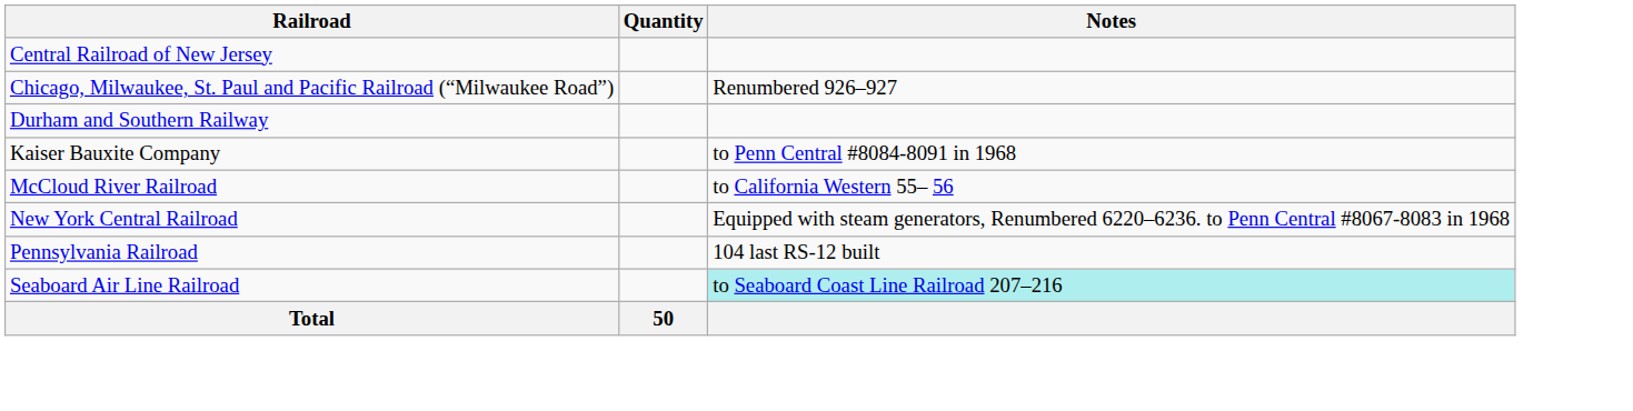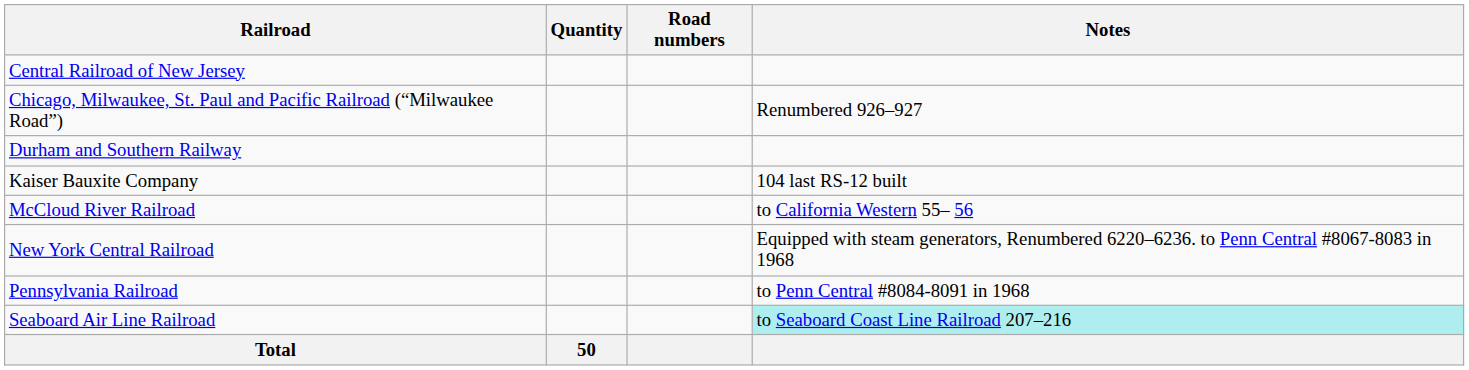+ column: Road numbers
Kaiser Bauxite Company | Notes: to Penn Central #8084-8091 in 1968 -> 104 last RS-12 built
Pennsylvania Railroad | Notes: 104 last RS-12 built -> to Penn Central #8084-8091 in 1968
